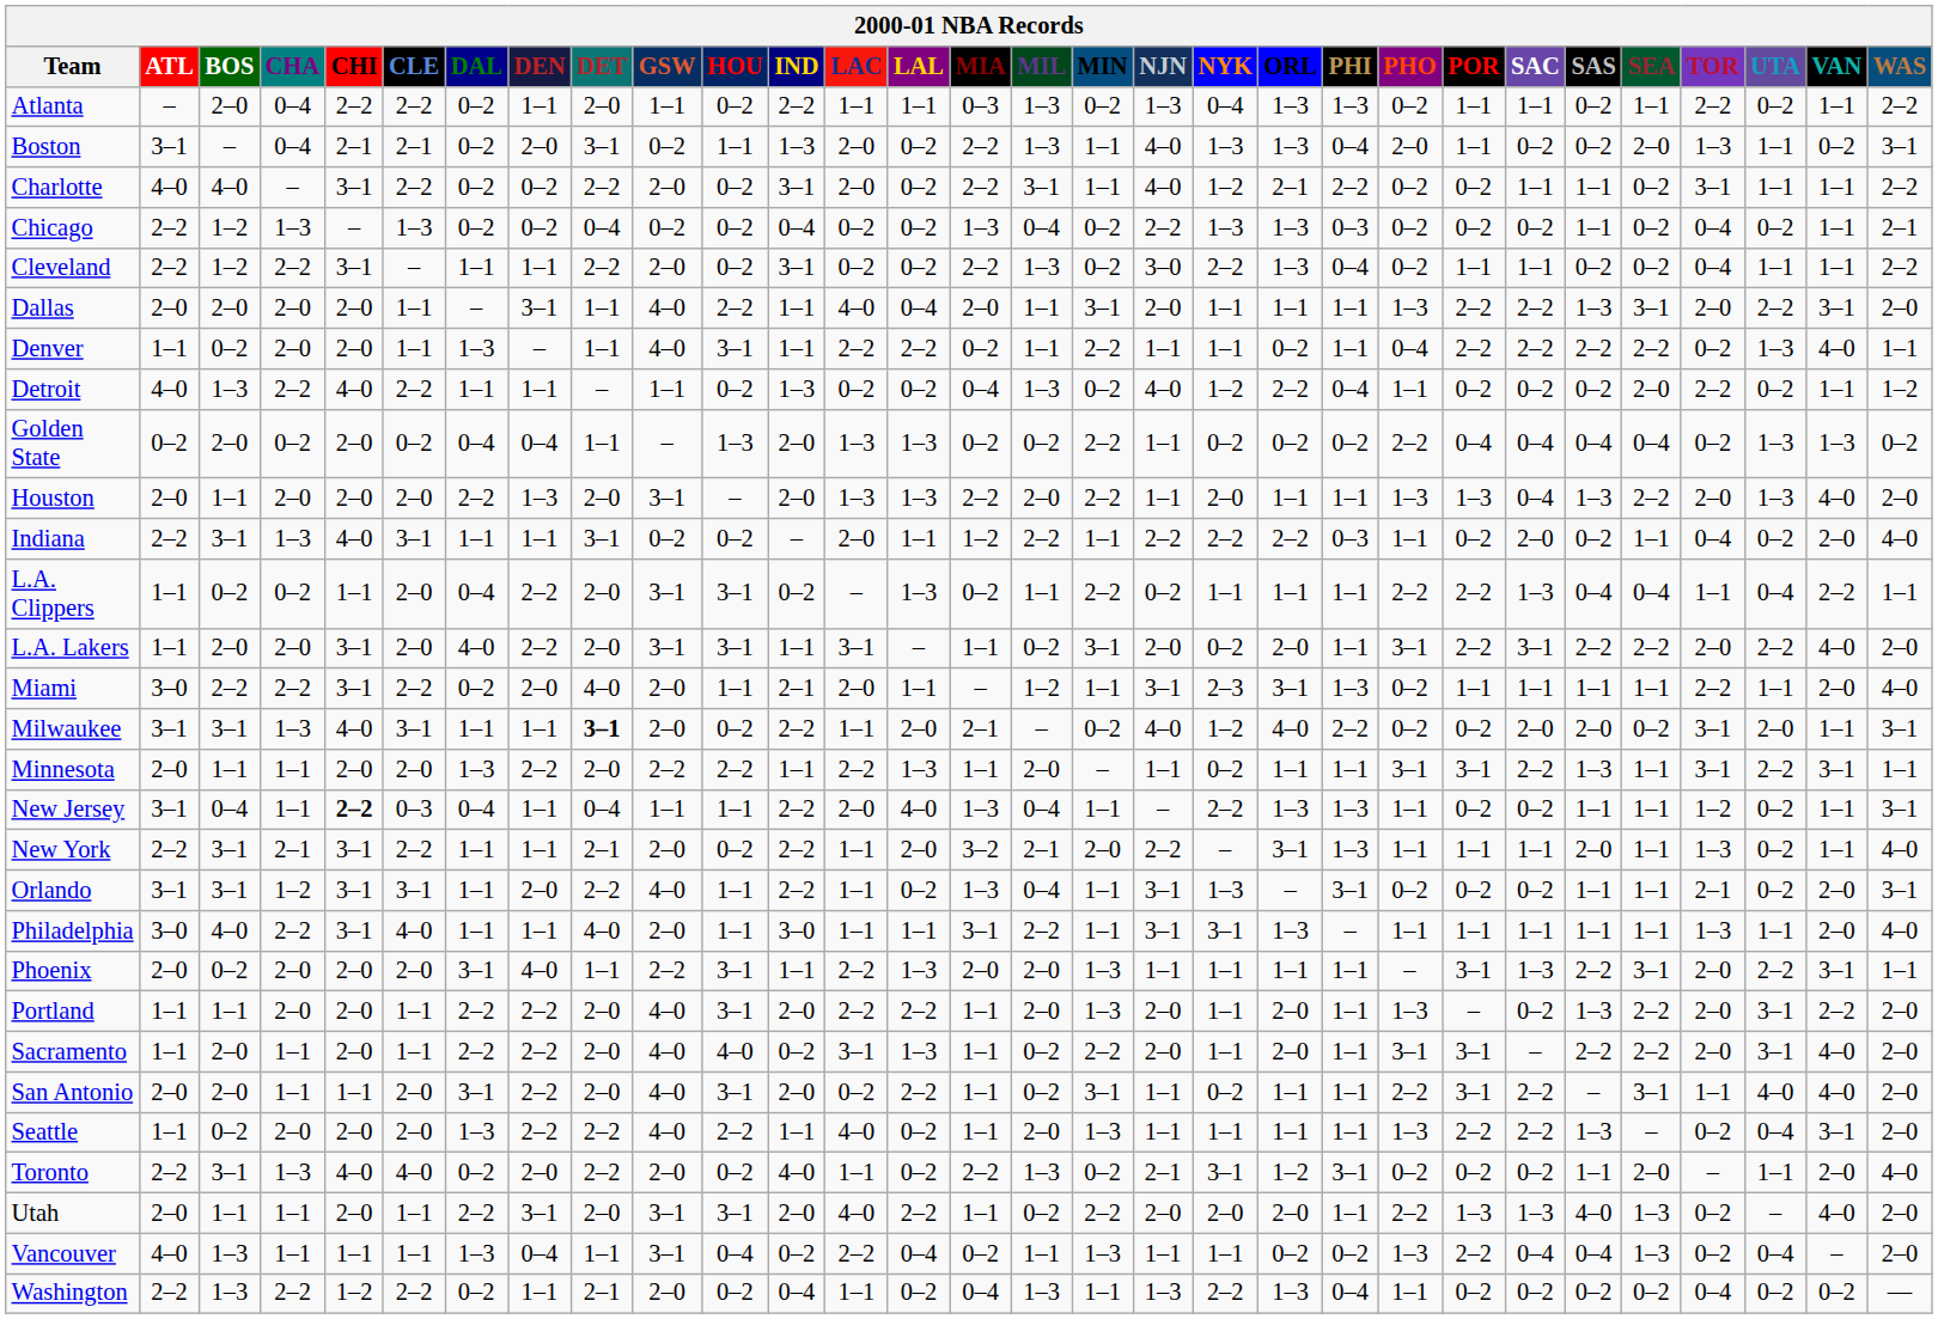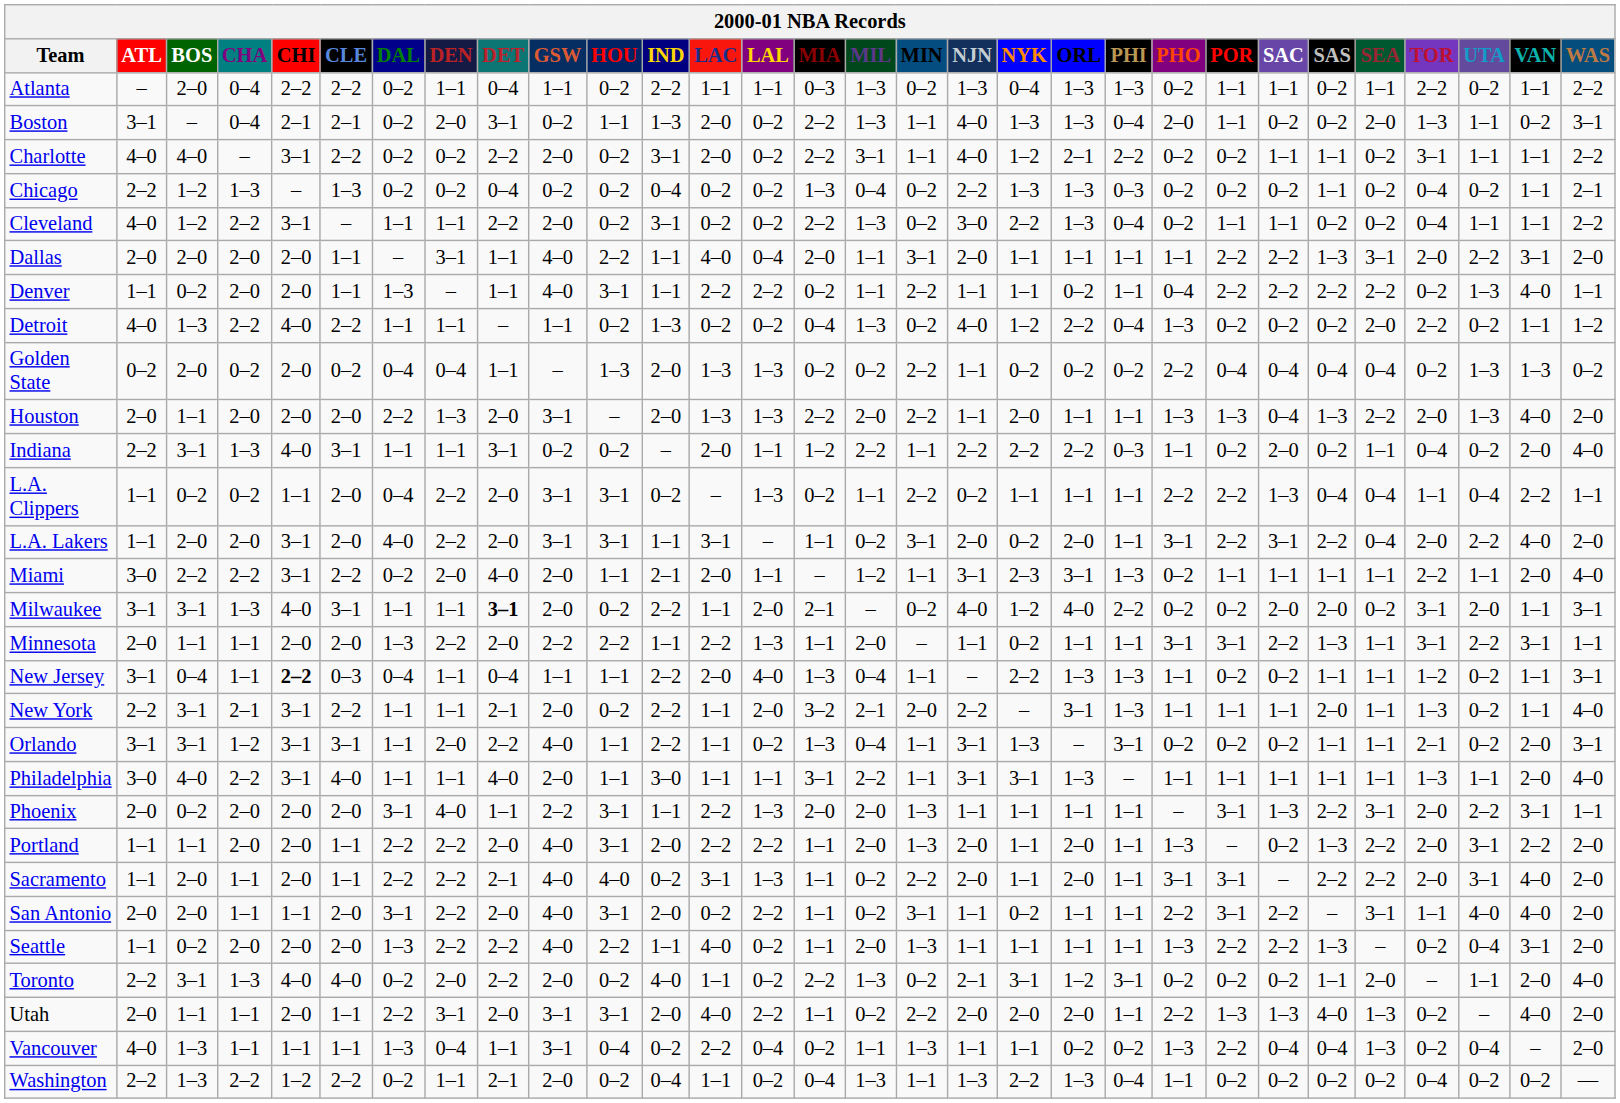Atlanta | DET: 2–0 -> 0–4
Cleveland | ATL: 2–2 -> 4–0
Dallas | PHO: 1–3 -> 1–1
Detroit | PHO: 1–1 -> 1–3
L.A. Lakers | SEA: 2–2 -> 0–4
Sacramento | DET: 2–0 -> 2–1
